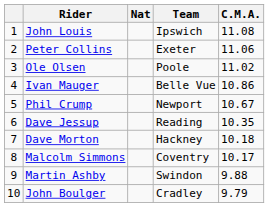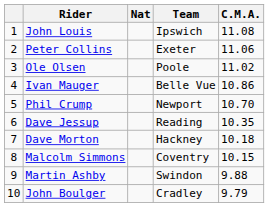Phil Crump | C.M.A.: 10.67 -> 10.70
Malcolm Simmons | C.M.A.: 10.17 -> 10.15
